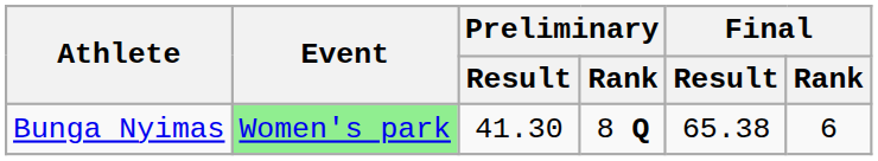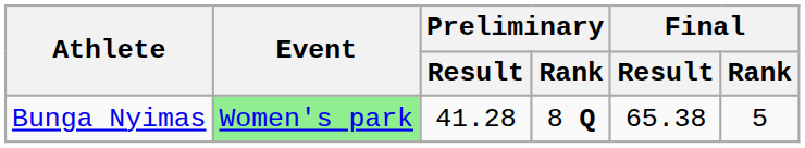Bunga Nyimas | Preliminary / Result: 41.30 -> 41.28
Bunga Nyimas | Final / Rank: 6 -> 5
